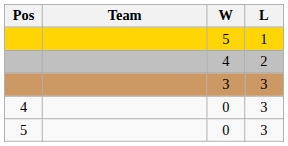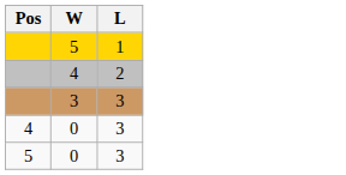- column: Team
